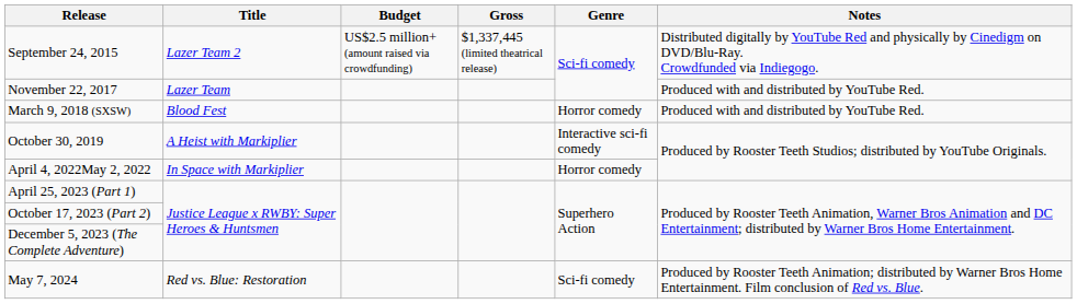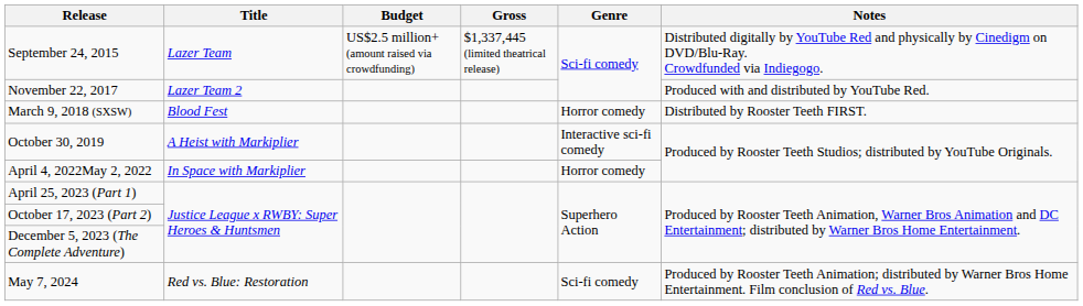September 24, 2015 | Title: Lazer Team 2 -> Lazer Team
November 22, 2017 | Title: Lazer Team -> Lazer Team 2
March 9, 2018 (SXSW) | Notes: Produced with and distributed by YouTube Red. -> Distributed by Rooster Teeth FIRST.
